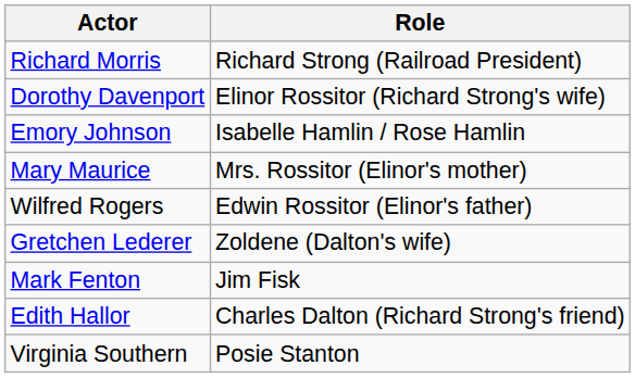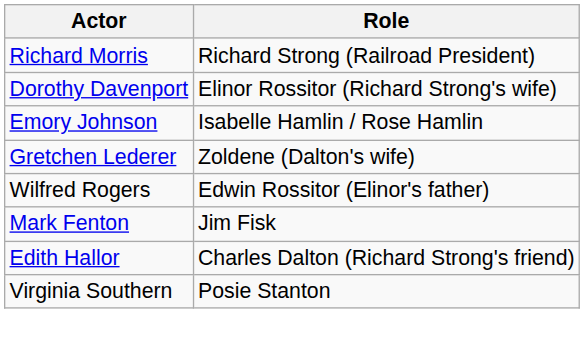- row: Mary Maurice | Mrs. Rossitor (Elinor's mother)
rows swapped: Wilfred Rogers <-> Gretchen Lederer
